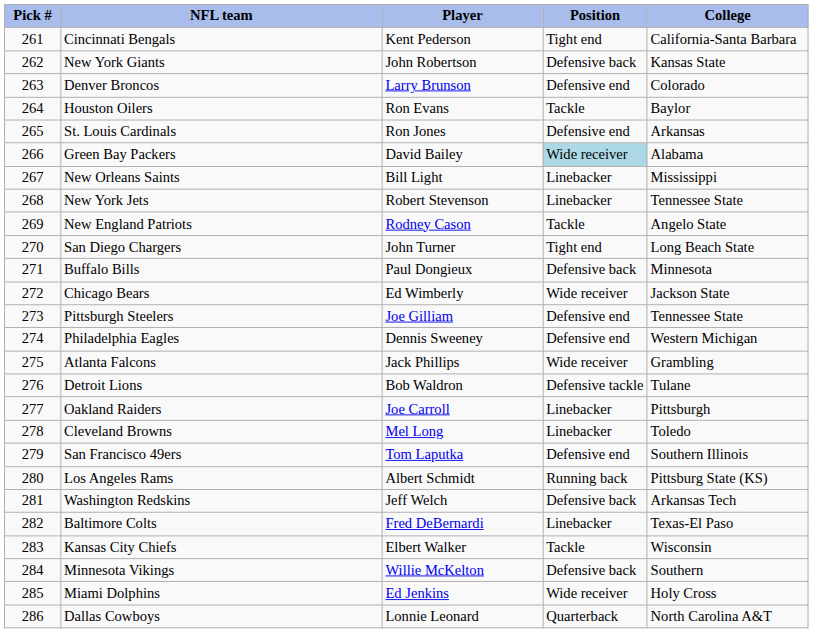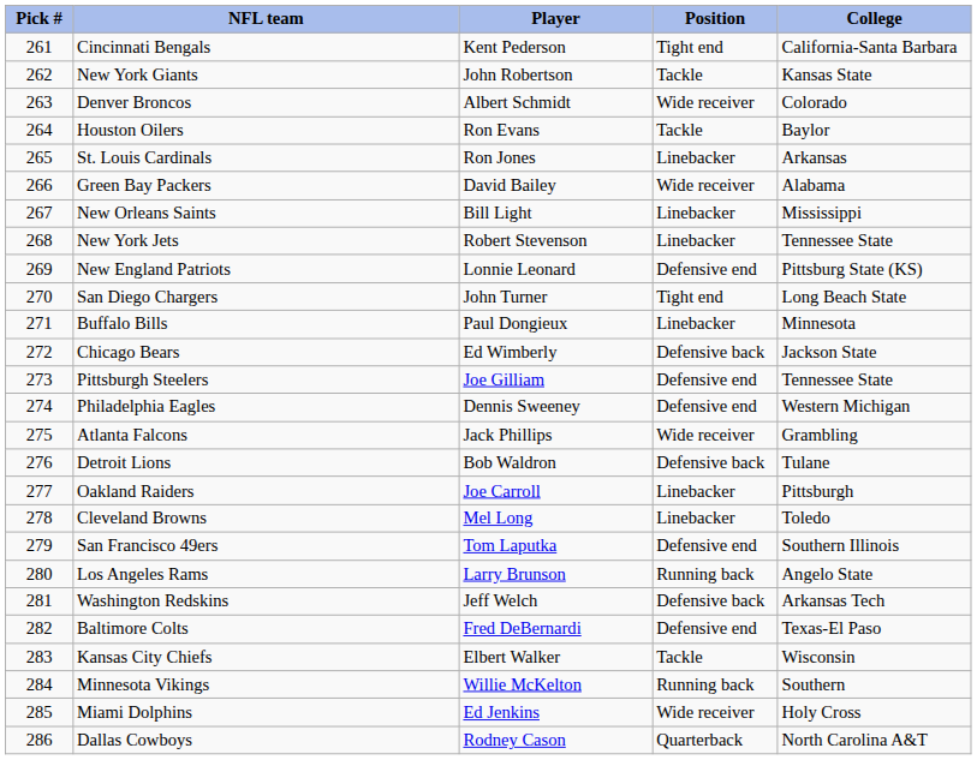New York Giants | Position: Defensive back -> Tackle
Denver Broncos | Player: Larry Brunson -> Albert Schmidt
Denver Broncos | Position: Defensive end -> Wide receiver
St. Louis Cardinals | Position: Defensive end -> Linebacker
Green Bay Packers | Position: lightblue background -> no background
New England Patriots | Player: Rodney Cason -> Lonnie Leonard
New England Patriots | Position: Tackle -> Defensive end
New England Patriots | College: Angelo State -> Pittsburg State (KS)
Buffalo Bills | Position: Defensive back -> Linebacker
Chicago Bears | Position: Wide receiver -> Defensive back
Detroit Lions | Position: Defensive tackle -> Defensive back
Los Angeles Rams | Player: Albert Schmidt -> Larry Brunson
Los Angeles Rams | College: Pittsburg State (KS) -> Angelo State
Baltimore Colts | Position: Linebacker -> Defensive end
Minnesota Vikings | Position: Defensive back -> Running back
Dallas Cowboys | Player: Lonnie Leonard -> Rodney Cason
